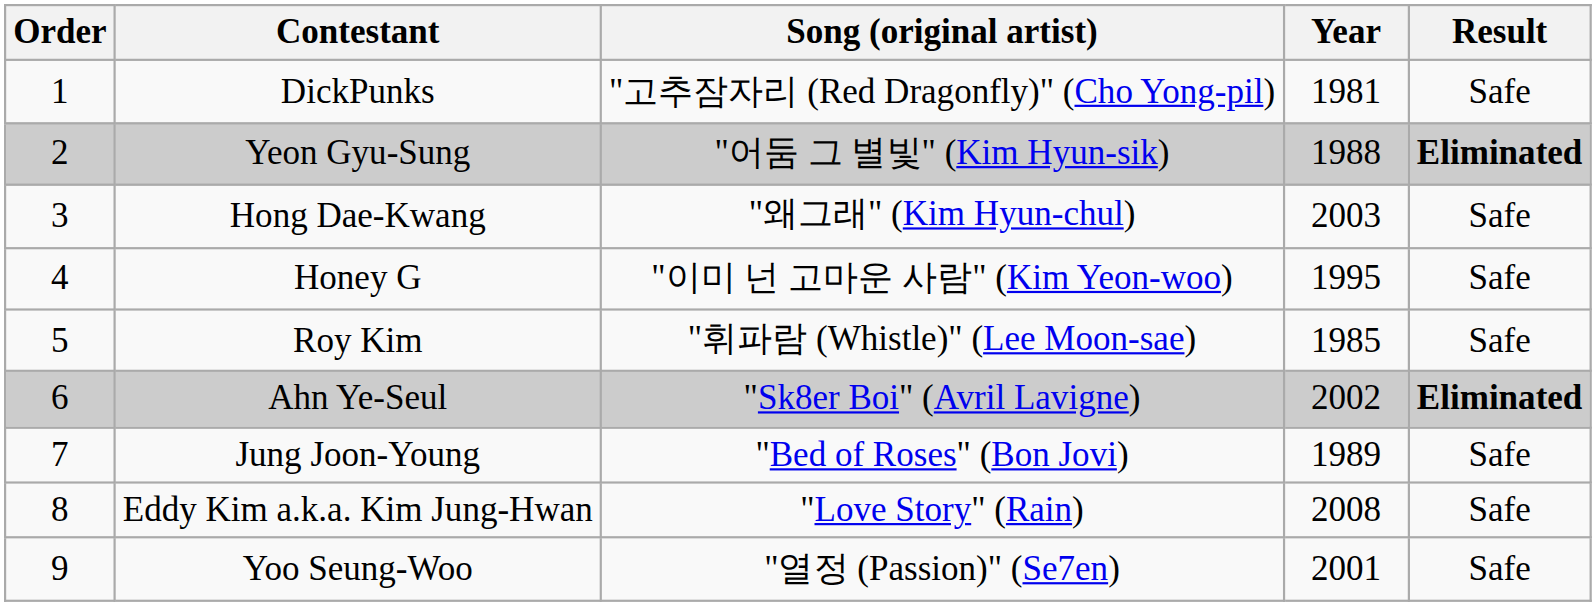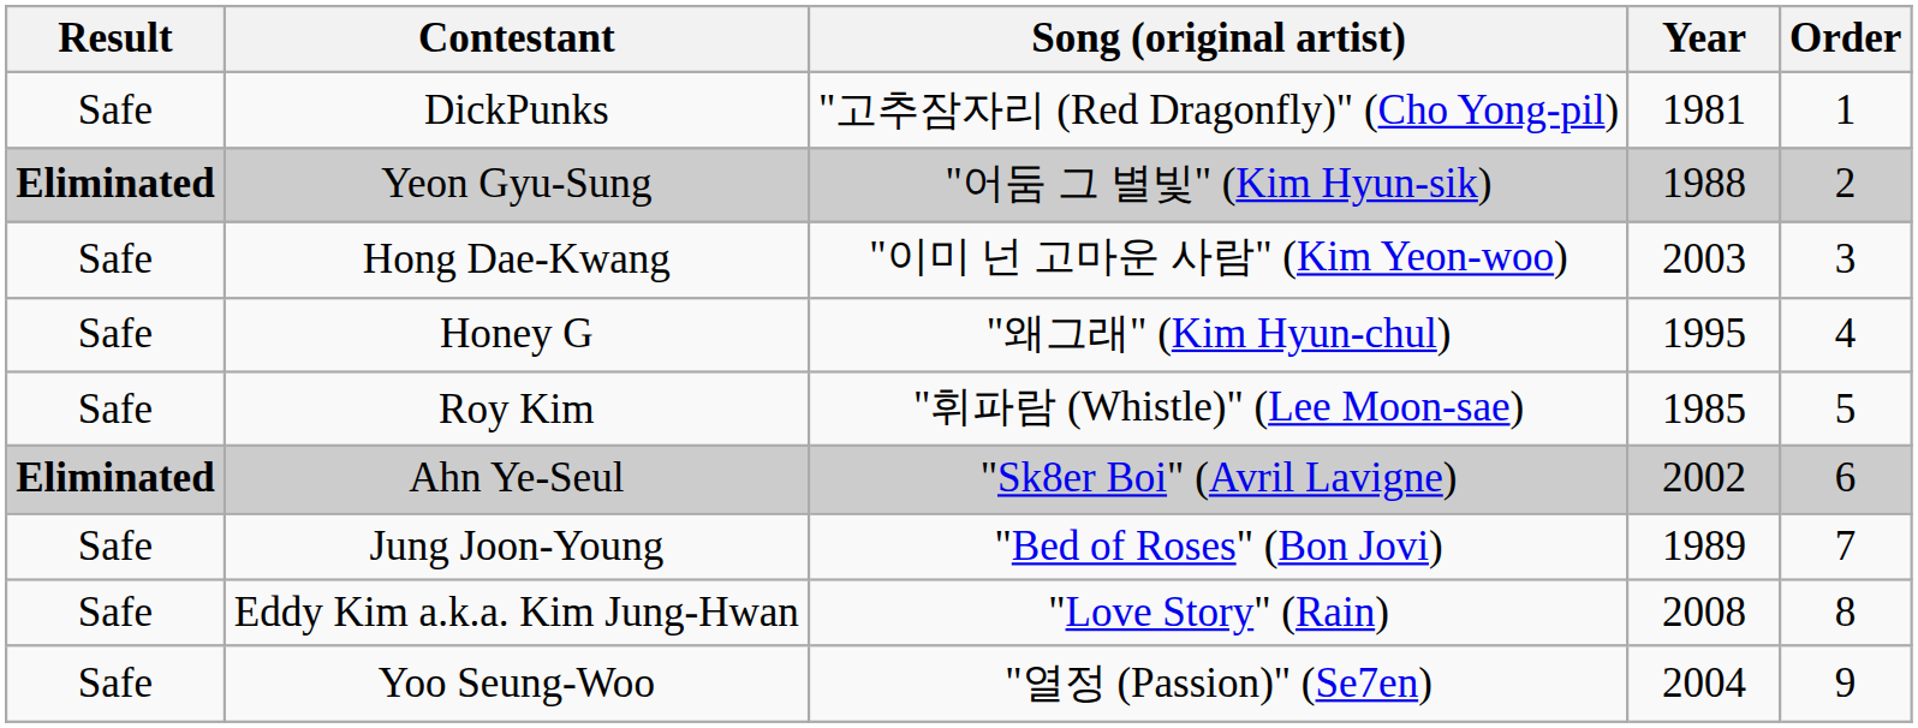columns swapped: Order <-> Result
Hong Dae-Kwang | Song (original artist): "왜그래" (Kim Hyun-chul) -> "이미 넌 고마운 사람" (Kim Yeon-woo)
Honey G | Song (original artist): "이미 넌 고마운 사람" (Kim Yeon-woo) -> "왜그래" (Kim Hyun-chul)
Yoo Seung-Woo | Year: 2001 -> 2004
